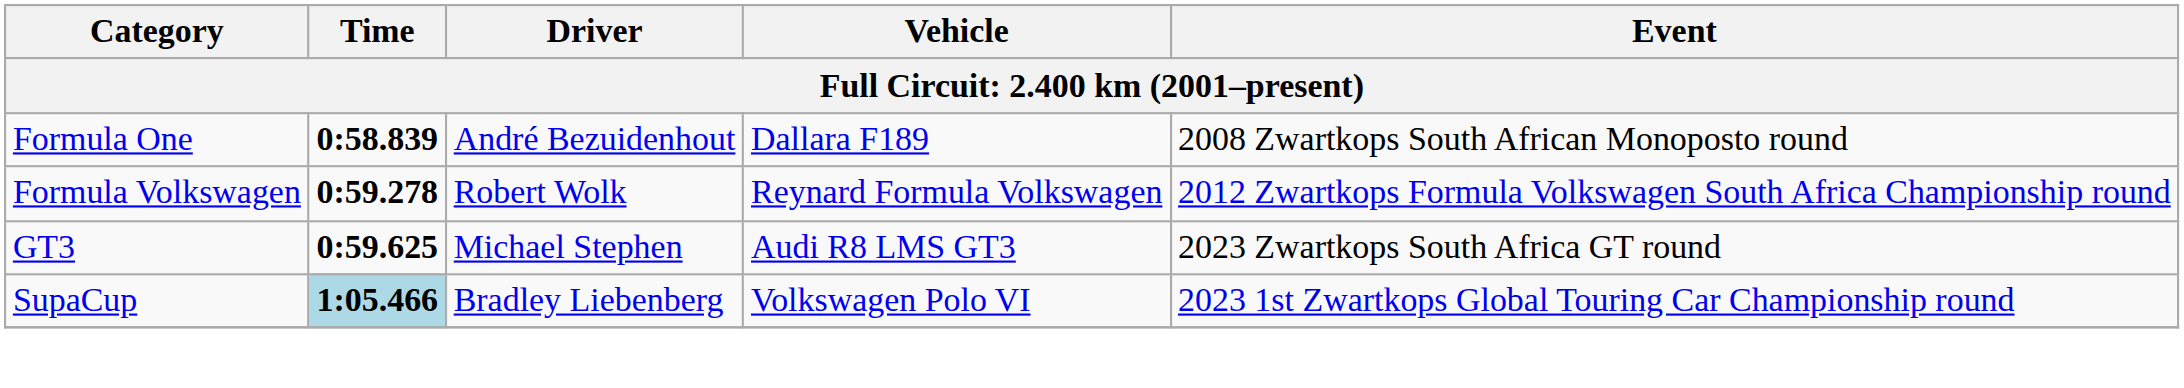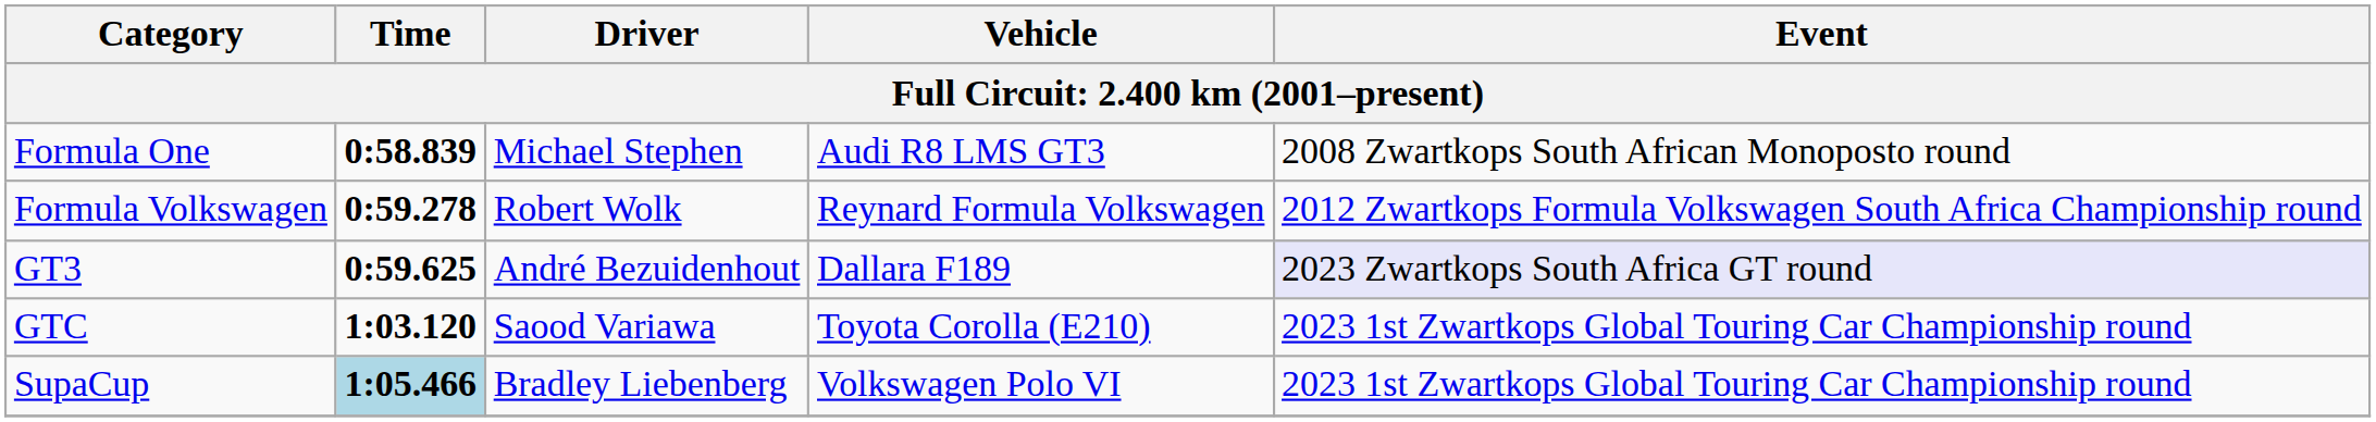Formula One | Driver: André Bezuidenhout -> Michael Stephen
Formula One | Vehicle: Dallara F189 -> Audi R8 LMS GT3
GT3 | Driver: Michael Stephen -> André Bezuidenhout
GT3 | Vehicle: Audi R8 LMS GT3 -> Dallara F189
GT3 | Event: no background -> lavender background
+ row: GTC | 1:03.120 | Saood Variawa | Toyota Corolla (E210) | 2023 1st Zwartkops Global Touring Car Championship round
